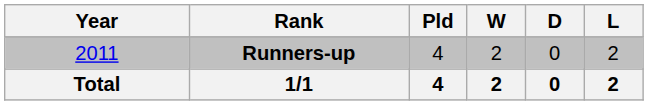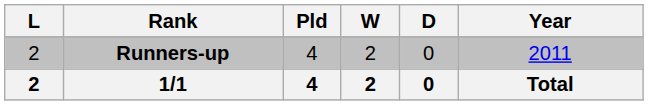columns swapped: Year <-> L
